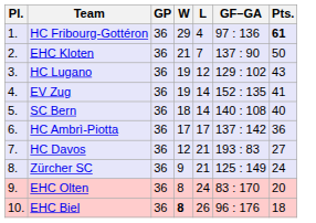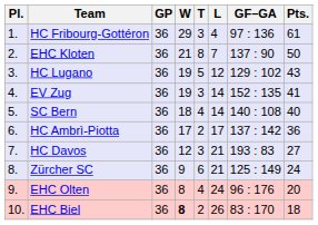+ column: T | 3 | 8 | 5 | 3 | 4 | 2 | 3 | 6 | 4 | 2
HC Fribourg-Gottéron | Pts.: bold -> normal
EHC Olten | GF–GA: 83 : 170 -> 96 : 176
EHC Biel | GF–GA: 96 : 176 -> 83 : 170
